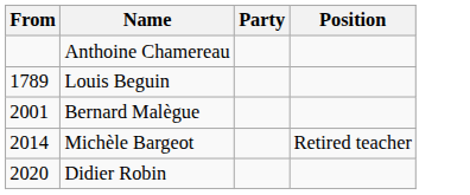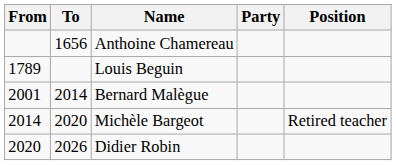+ column: To | 1656 | 2014 | 2020 | 2026
